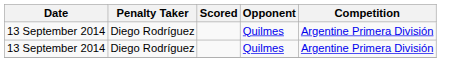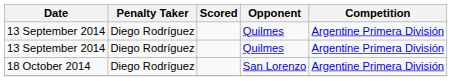+ row: 18 October 2014 | Diego Rodríguez | San Lorenzo | Argentine Primera División
